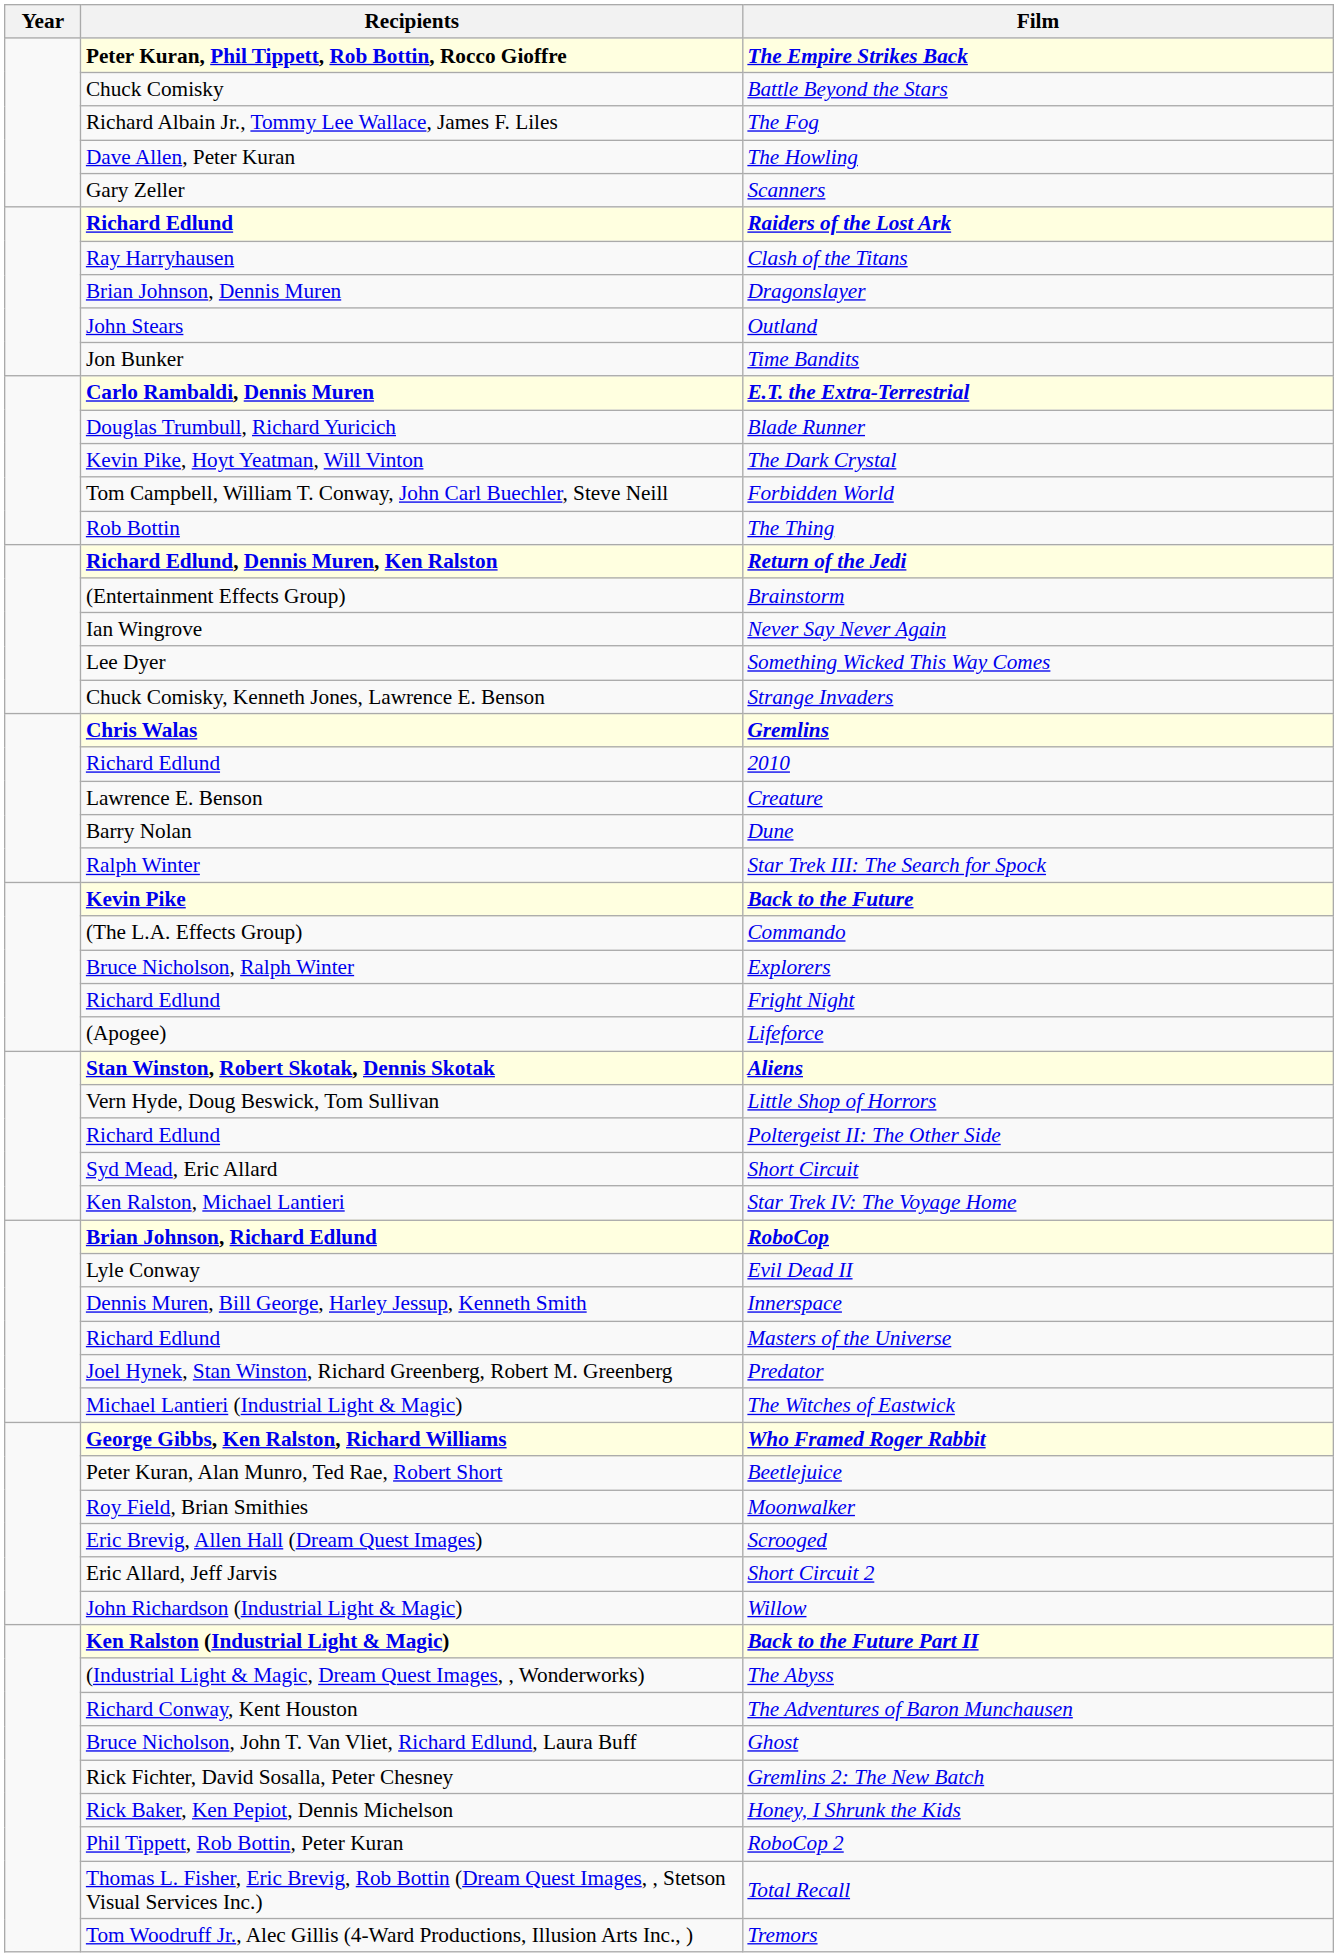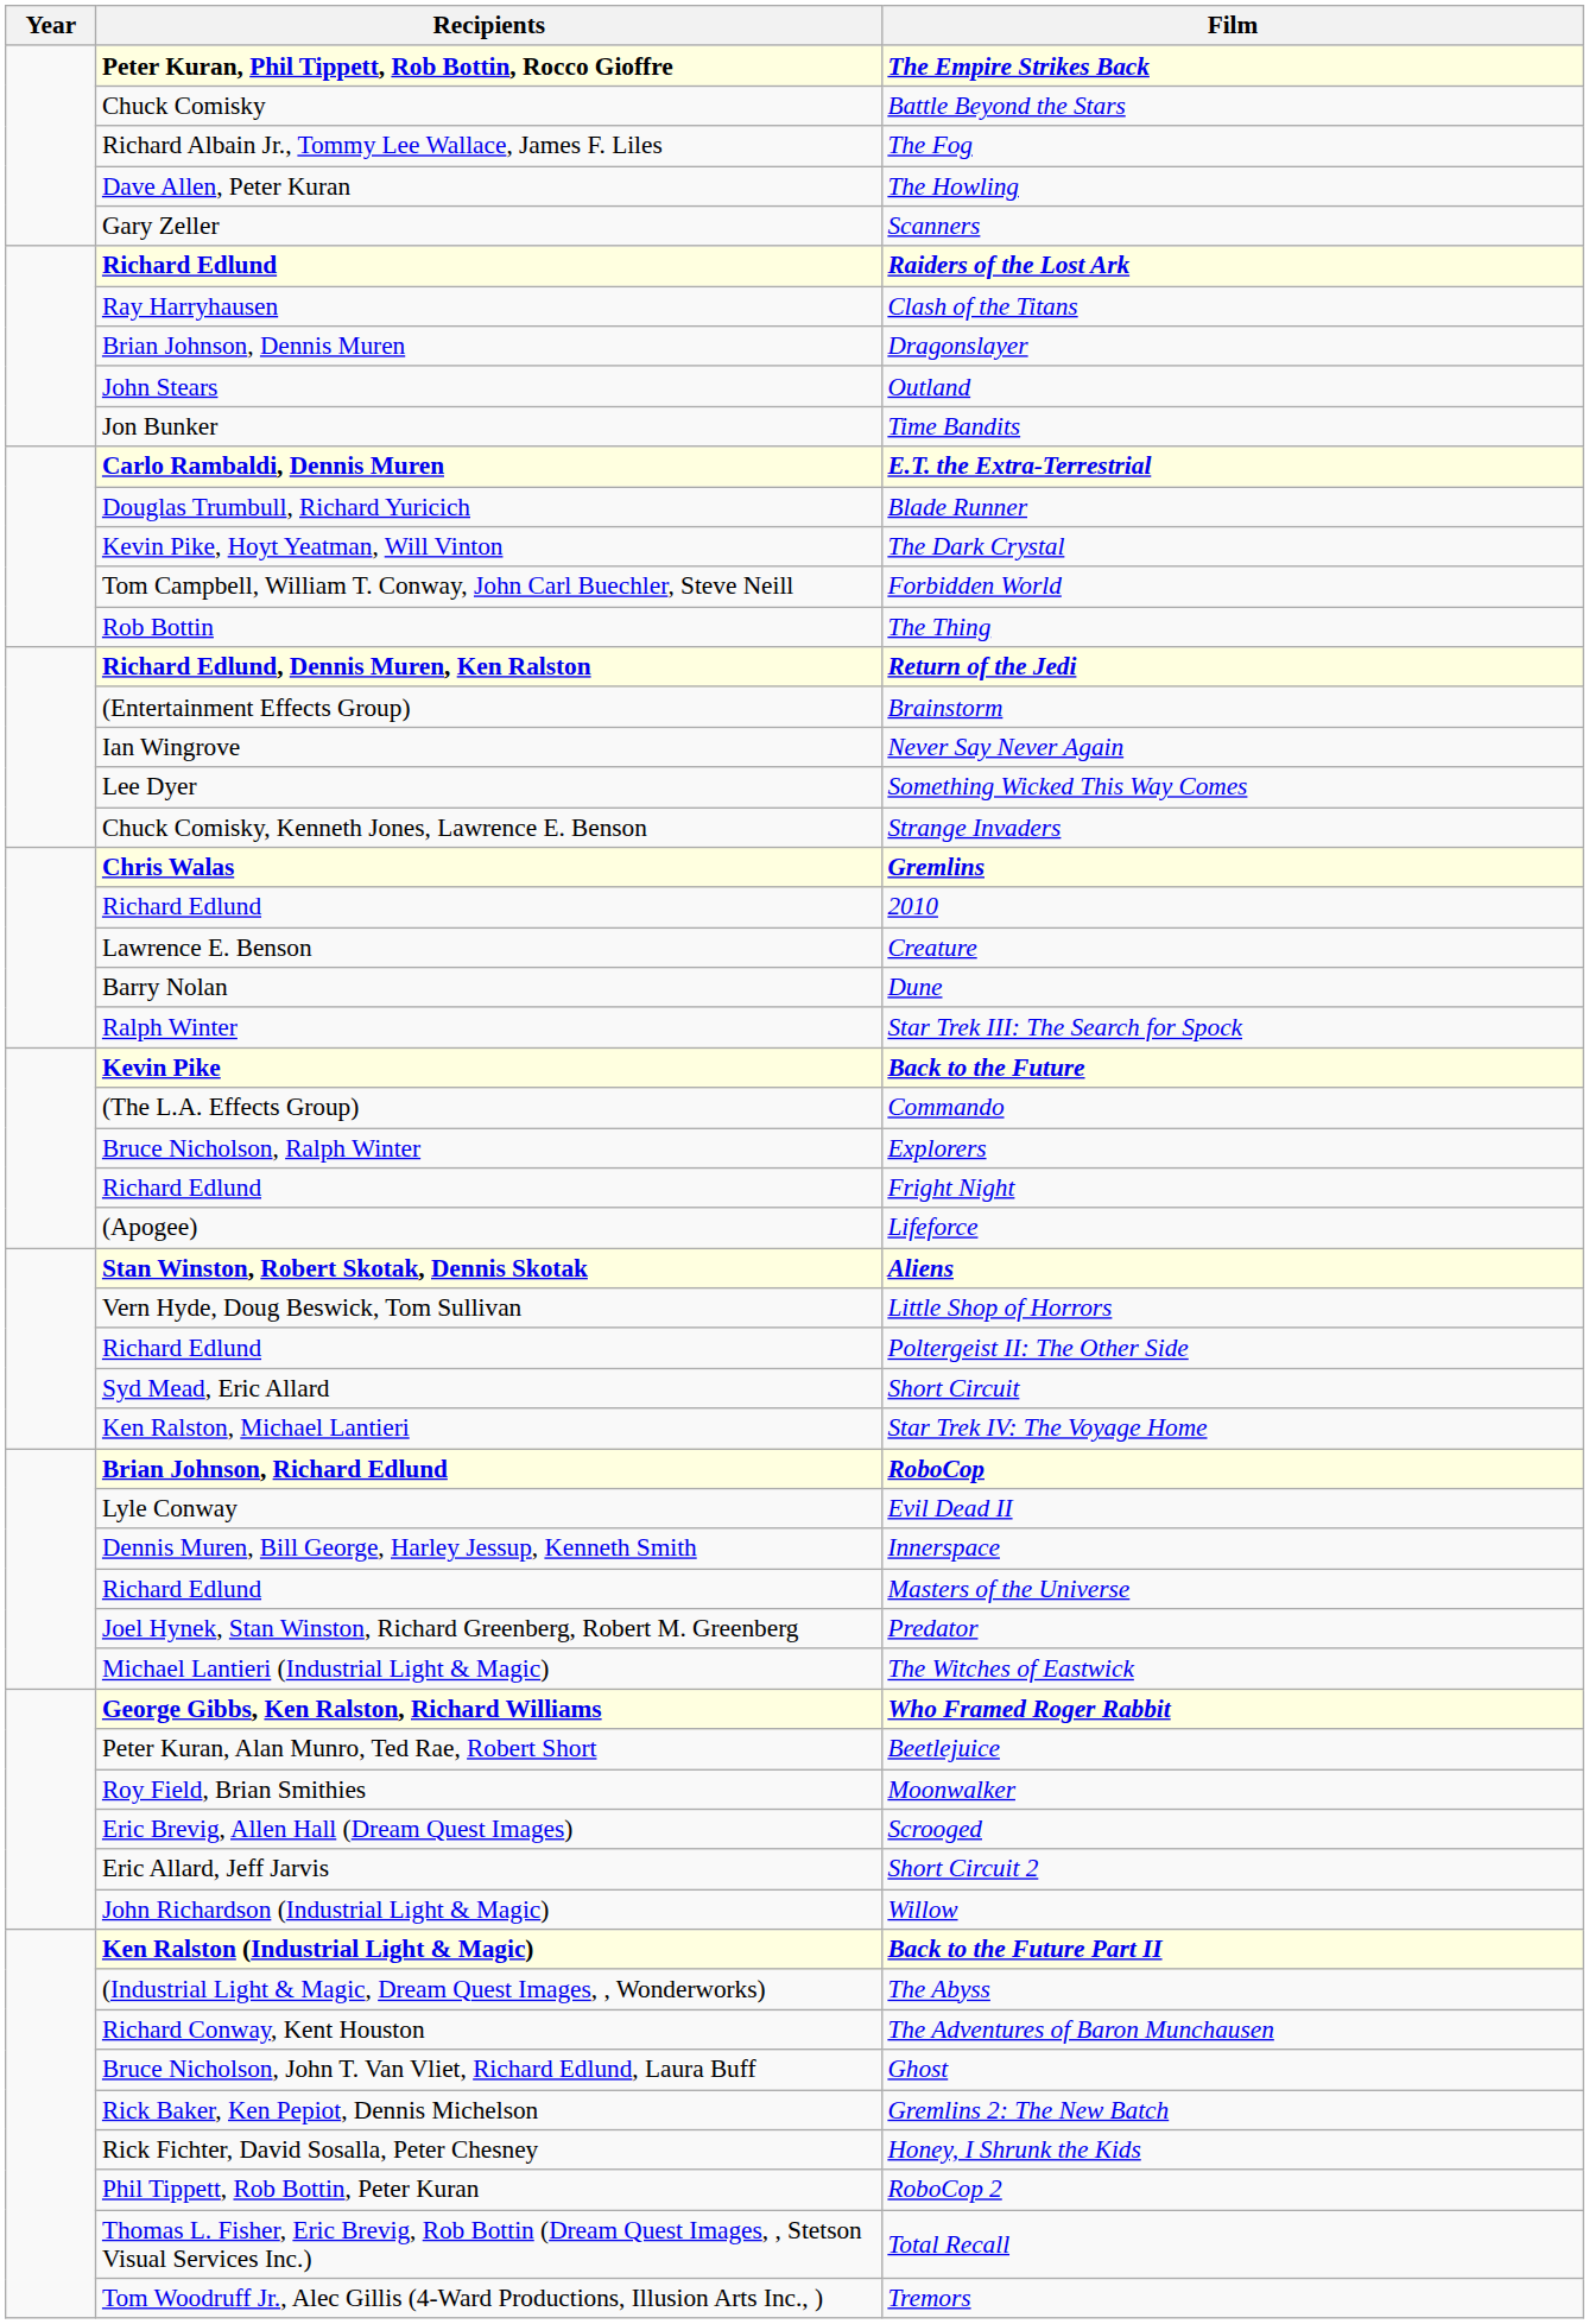Gremlins 2: The New Batch | Recipients: Rick Fichter, David Sosalla, Peter Chesney -> Rick Baker, Ken Pepiot, Dennis Michelson
Honey, I Shrunk the Kids | Recipients: Rick Baker, Ken Pepiot, Dennis Michelson -> Rick Fichter, David Sosalla, Peter Chesney
